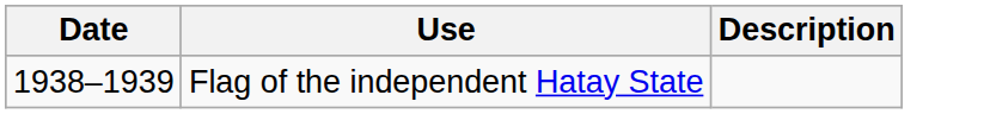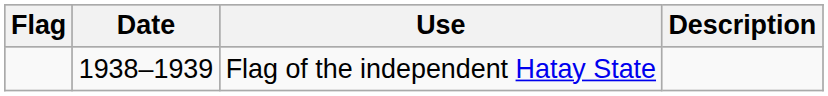+ column: Flag
